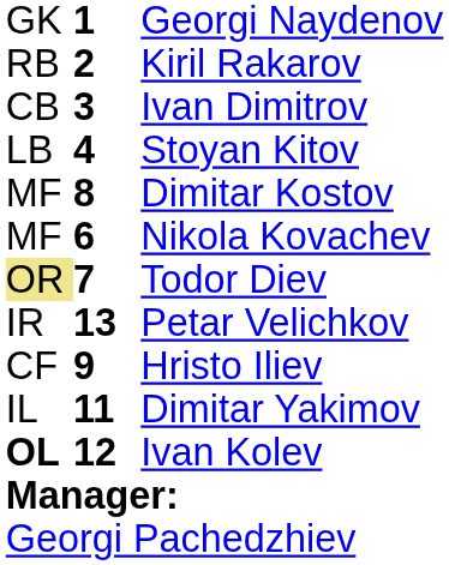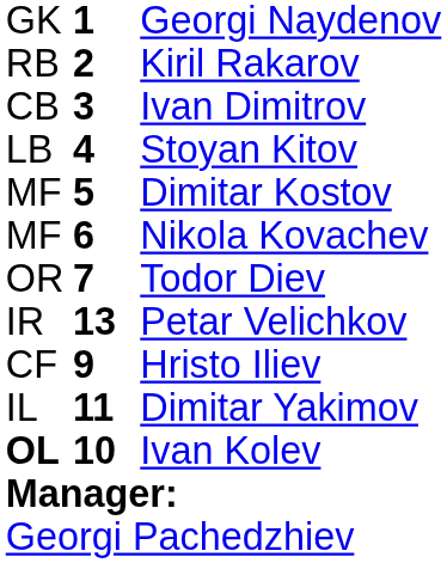Dimitar Kostov | column 2: 8 -> 5
Todor Diev | column 1: khaki background -> no background
Ivan Kolev | column 2: 12 -> 10
